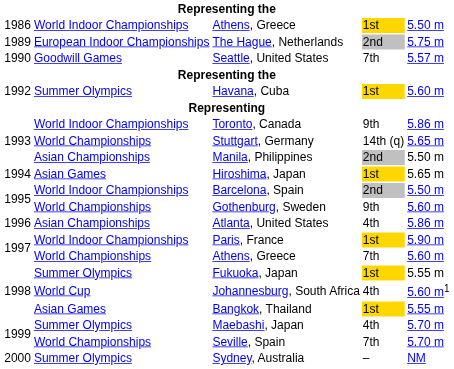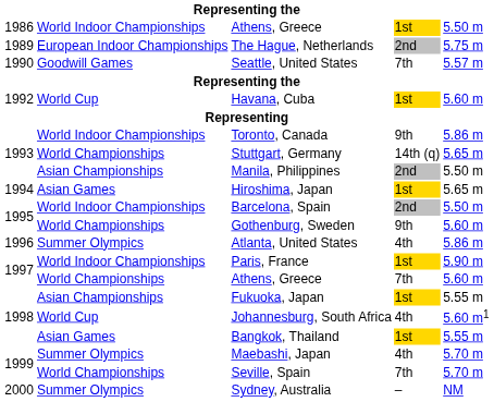Havana, Cuba | column 2: Summer Olympics -> World Cup
Atlanta, United States | column 2: Asian Championships -> Summer Olympics
Fukuoka, Japan | column 2: Summer Olympics -> Asian Championships
